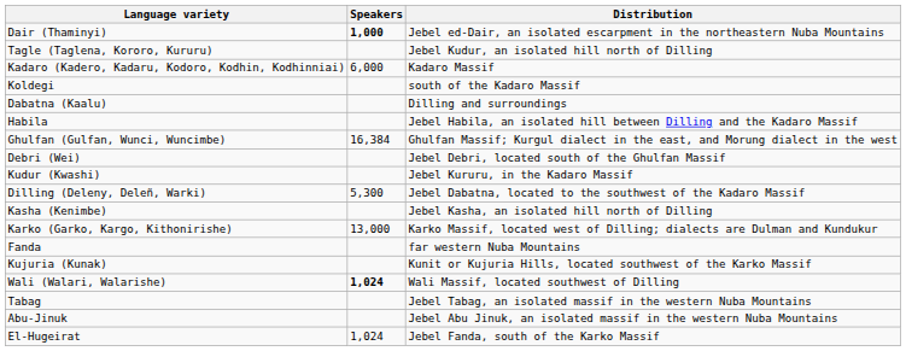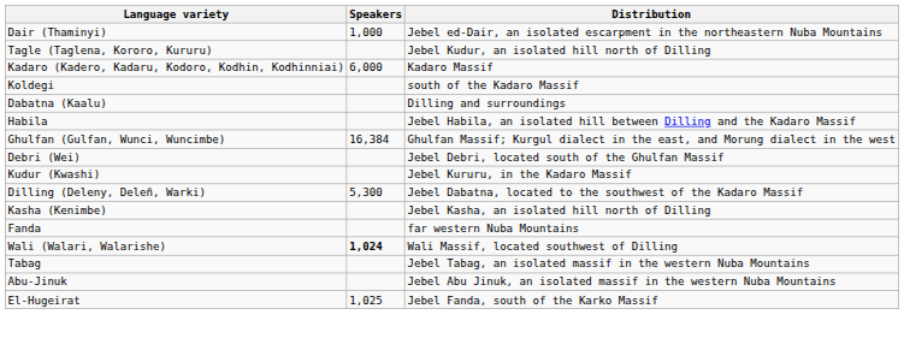Dair (Thaminyi) | Speakers: bold -> normal
- row: Karko (Garko, Kargo, Kithonirishe) | 13,000 | Karko Massif, located west of Dilling; dialects are Dulman and Kundukur
- row: Kujuria (Kunak) | Kunit or Kujuria Hills, located southwest of the Karko Massif
El-Hugeirat | Speakers: 1,024 -> 1,025
